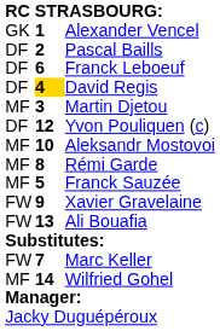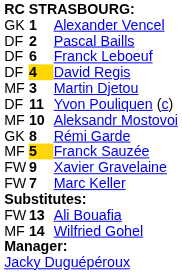Yvon Pouliquen (c) | column 2: 12 -> 11
Rémi Garde | column 1: MF -> GK
Franck Sauzée | column 2: no background -> gold background
rows swapped: Marc Keller <-> Ali Bouafia
